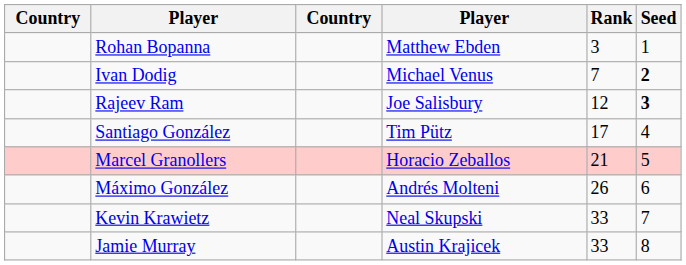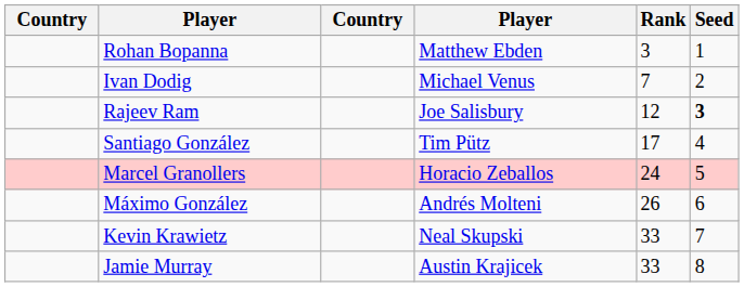Ivan Dodig | Seed: bold -> normal
Marcel Granollers | Rank: 21 -> 24
